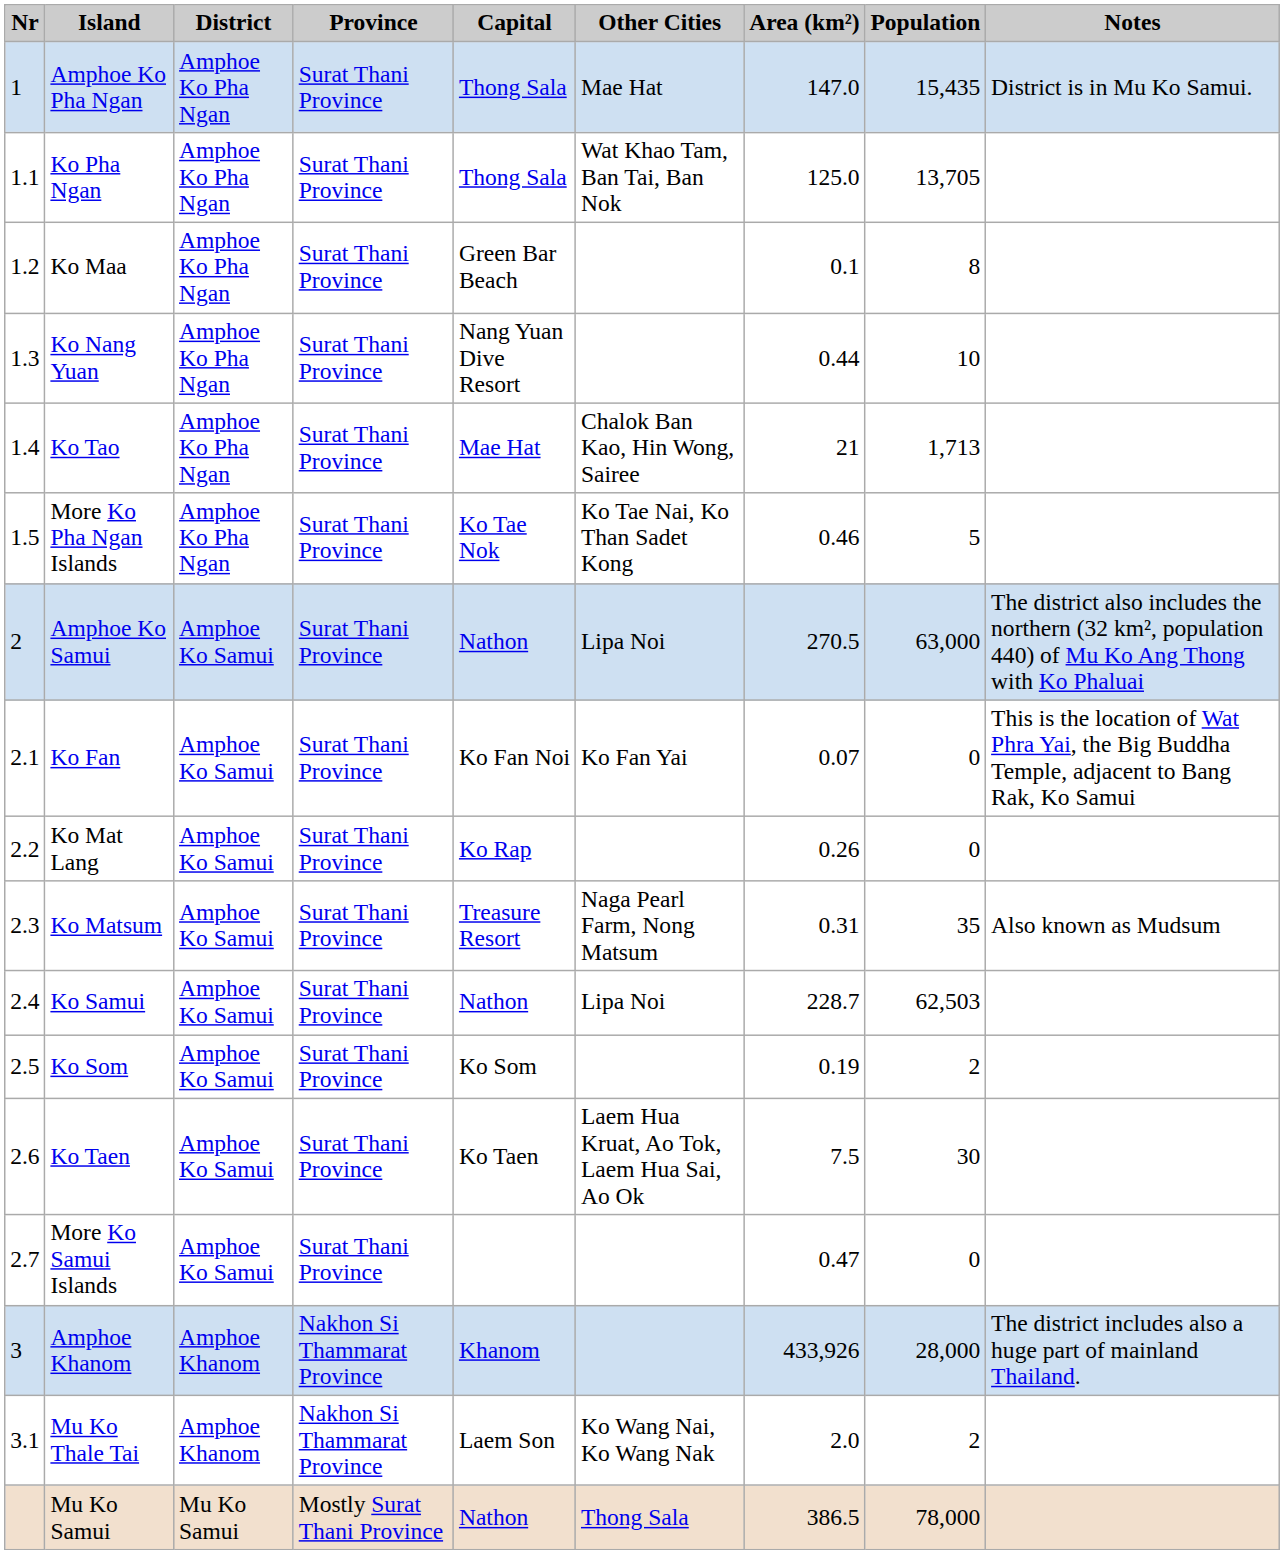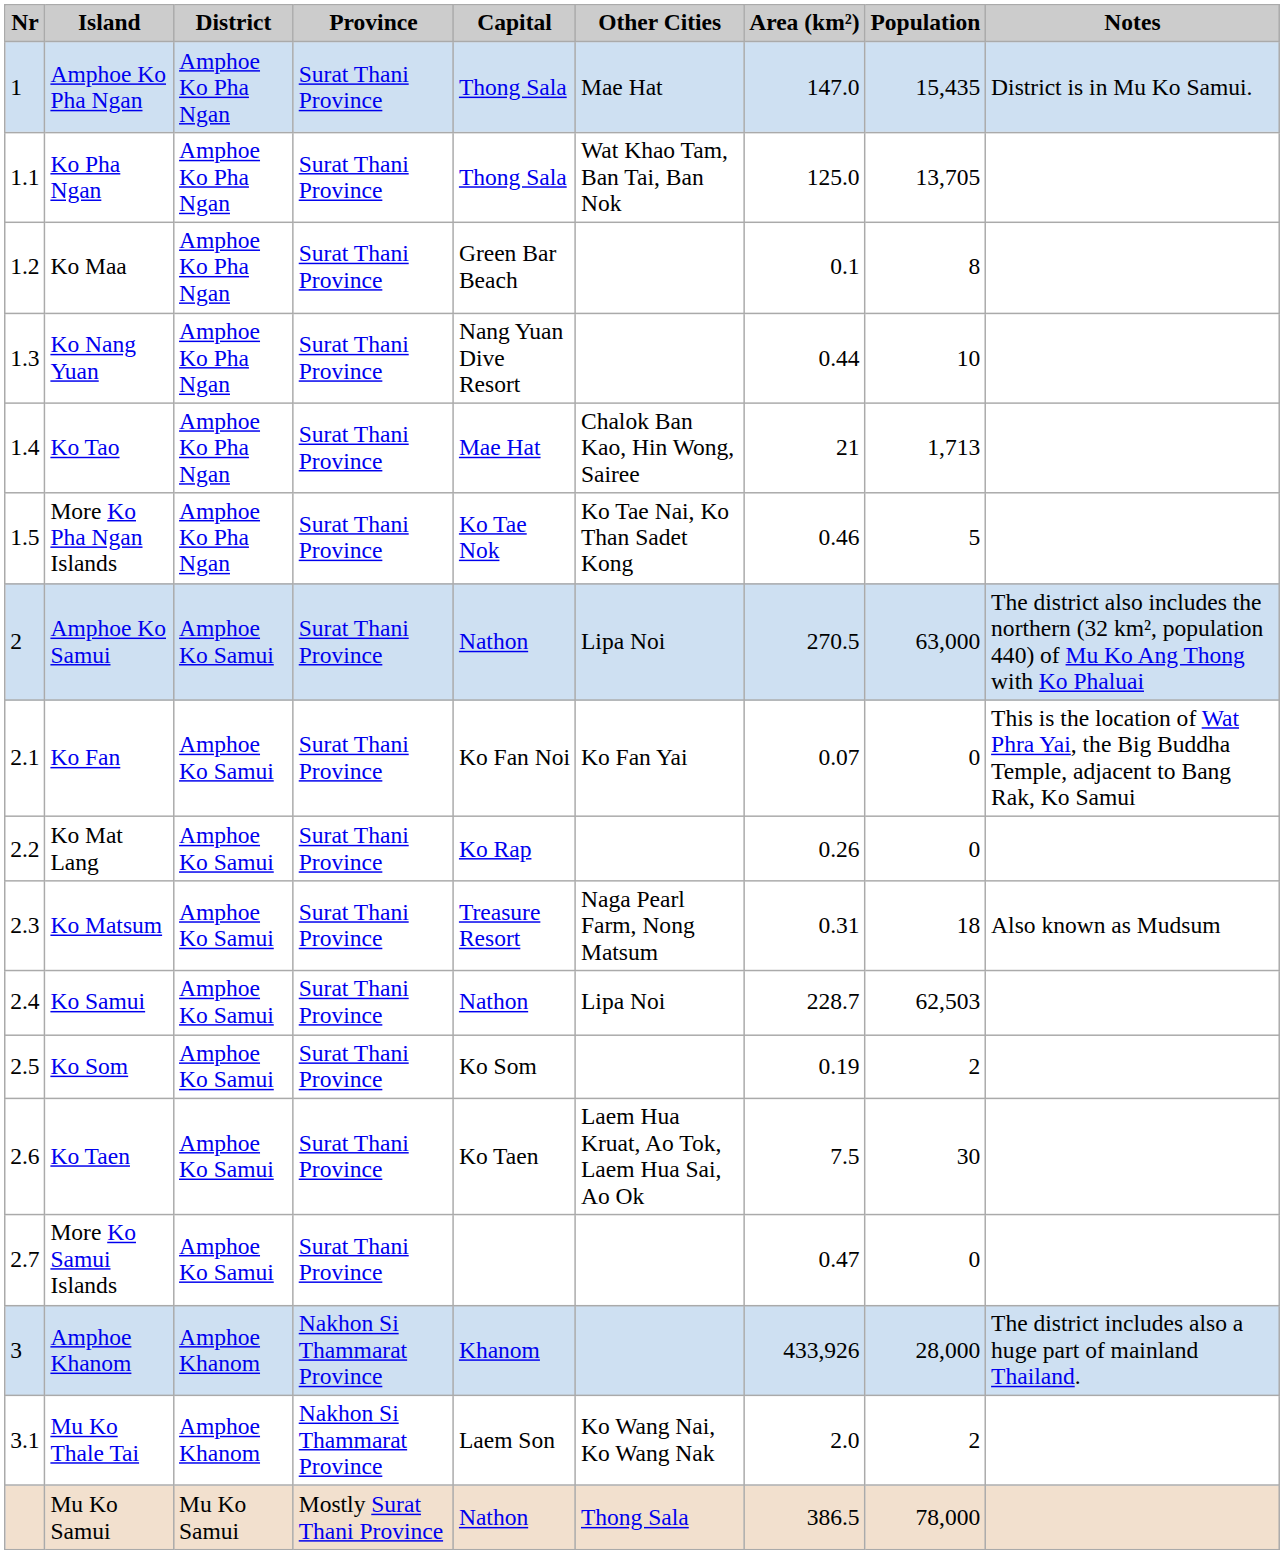Ko Matsum | Population: 35 -> 18
